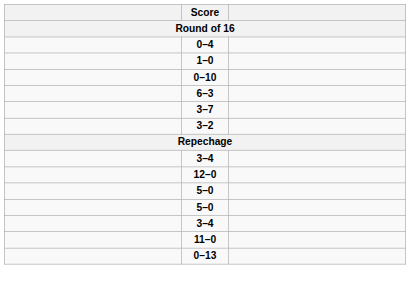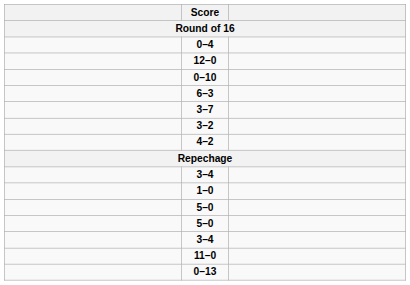rows swapped: 1–0 <-> 12–0
+ row: 4–2
